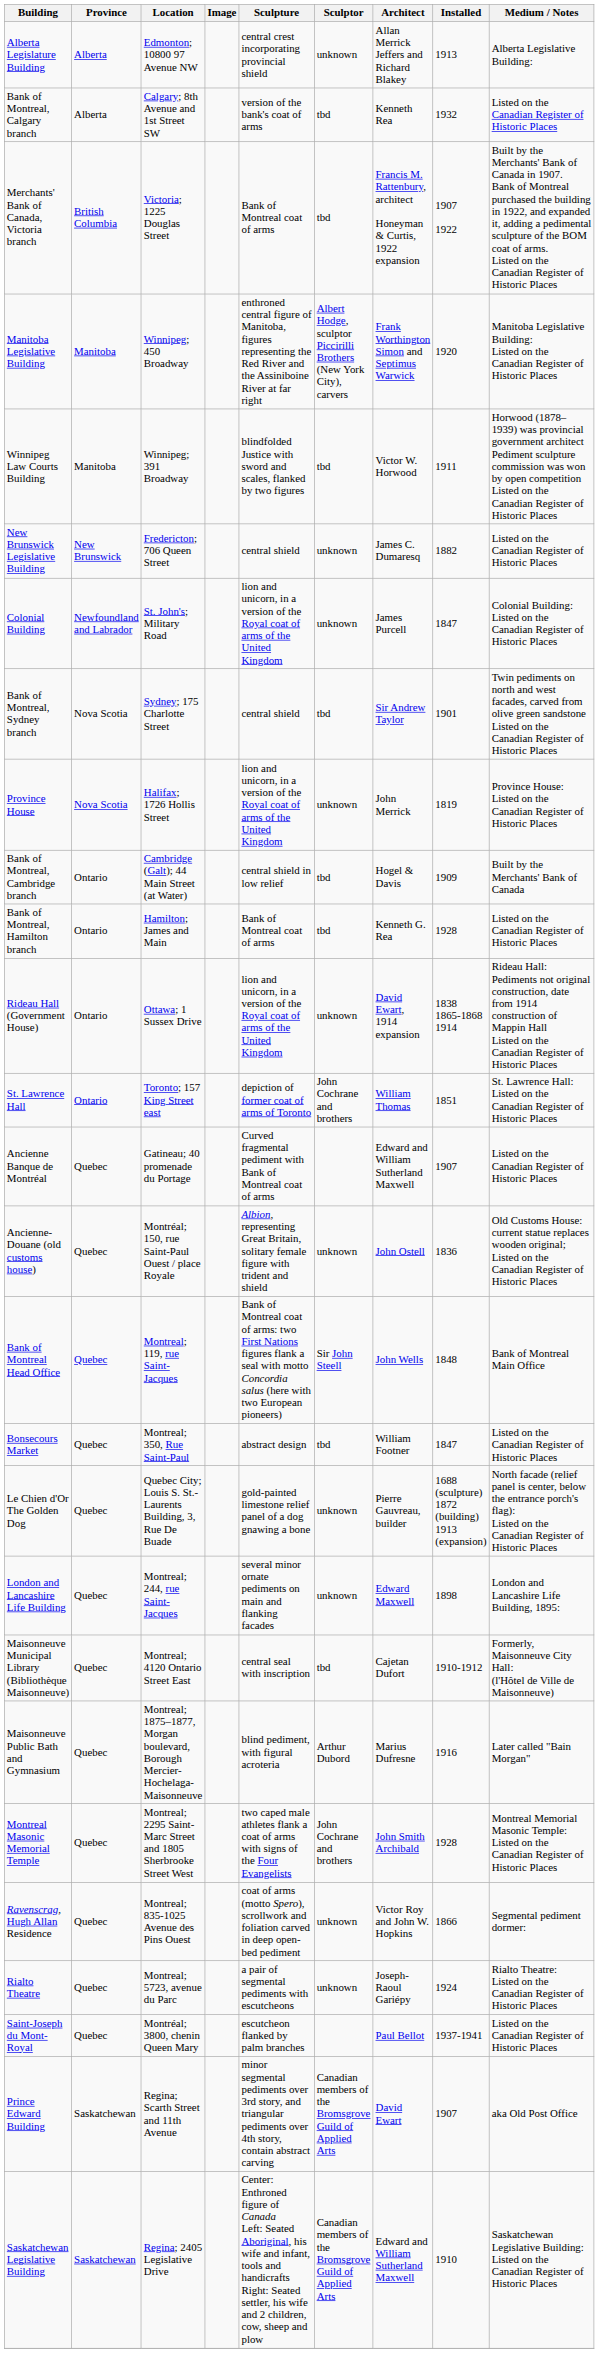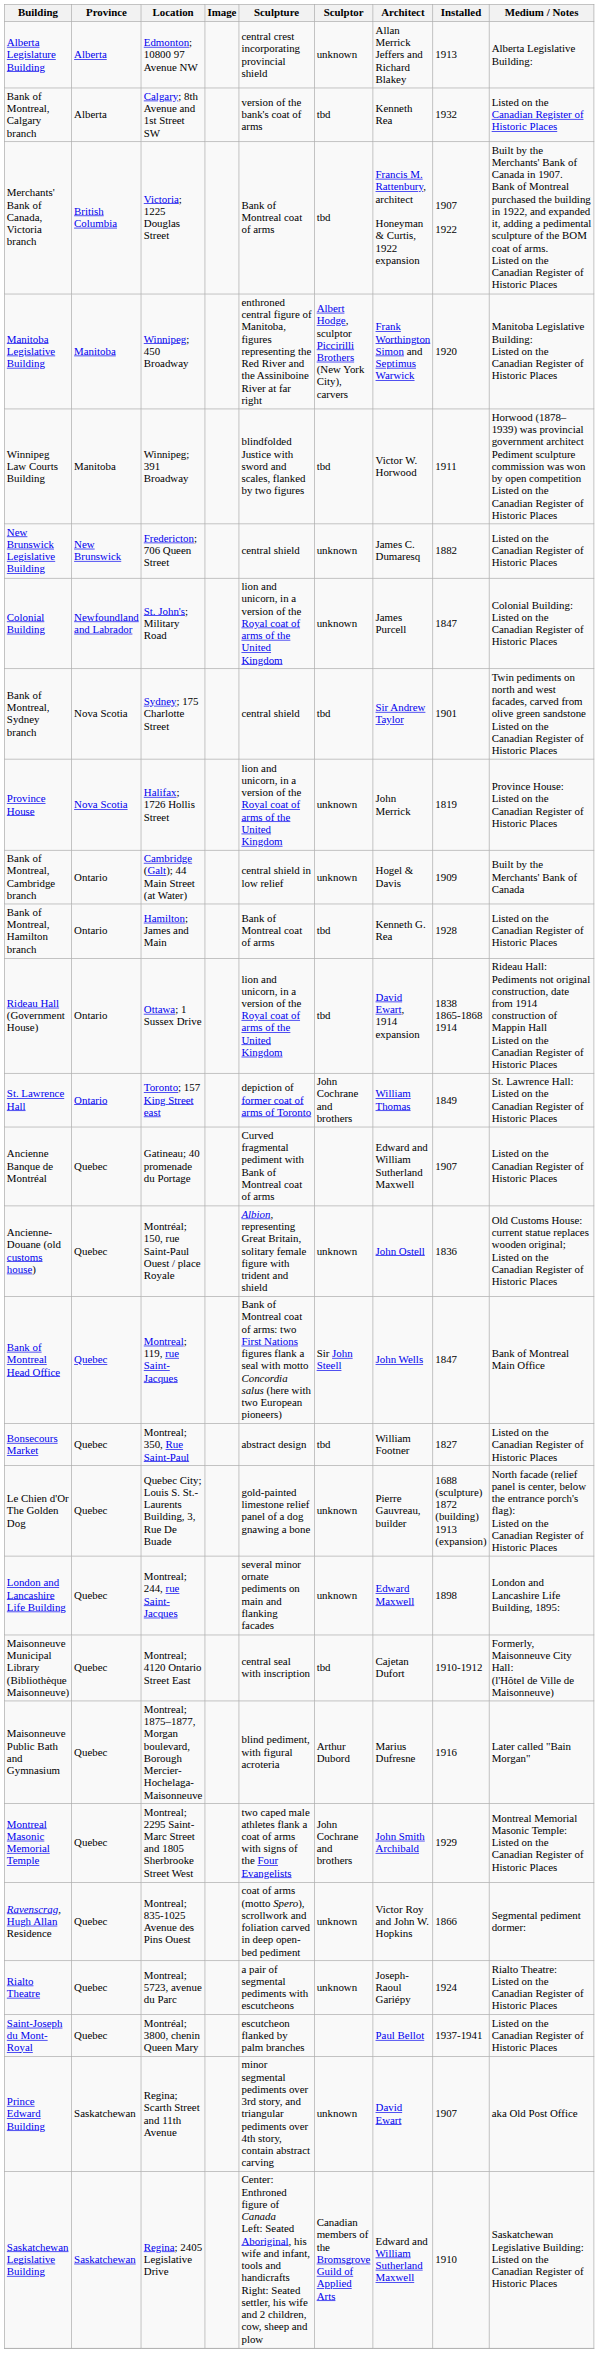Bank of Montreal, Cambridge branch | Sculptor: tbd -> unknown
Rideau Hall (Government House) | Sculptor: unknown -> tbd
St. Lawrence Hall | Installed: 1851 -> 1849
Bank of Montreal Head Office | Installed: 1848 -> 1847
Bonsecours Market | Installed: 1847 -> 1827
Montreal Masonic Memorial Temple | Installed: 1928 -> 1929
Prince Edward Building | Sculptor: Canadian members of the Bromsgrove Guild of Applied Arts -> unknown
